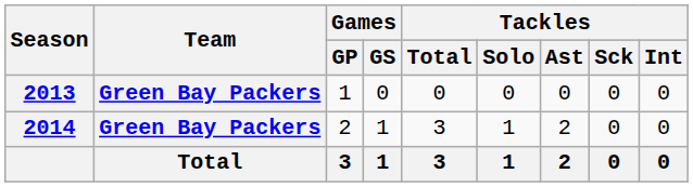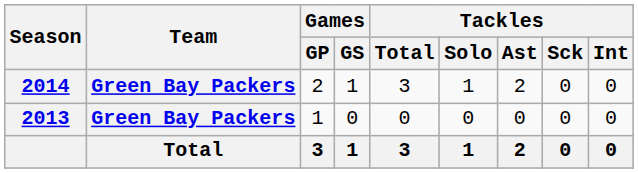rows swapped: 2013 <-> 2014
